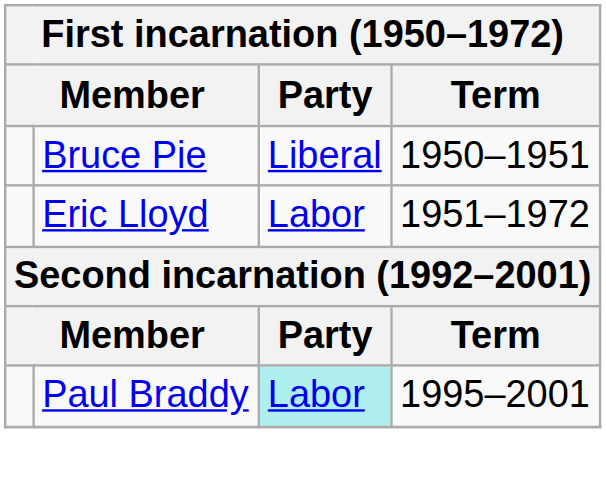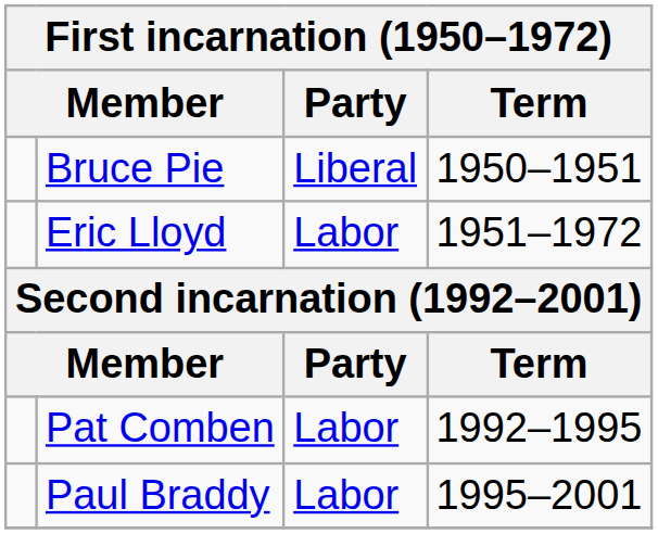+ row: Pat Comben | Labor | 1992–1995
Paul Braddy | Party: paleturquoise background -> no background
